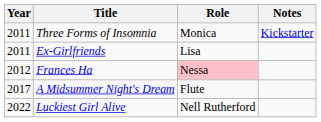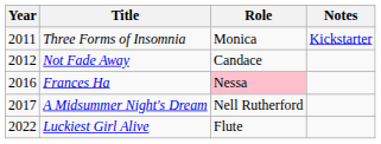- row: 2011 | Ex-Girlfriends | Lisa
+ row: 2012 | Not Fade Away | Candace
Frances Ha | Year: 2012 -> 2016
A Midsummer Night's Dream | Role: Flute -> Nell Rutherford
Luckiest Girl Alive | Role: Nell Rutherford -> Flute
